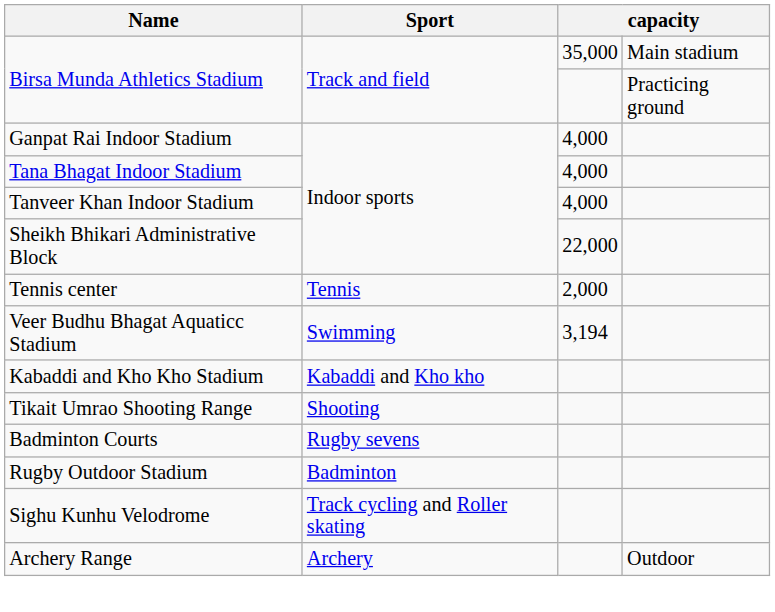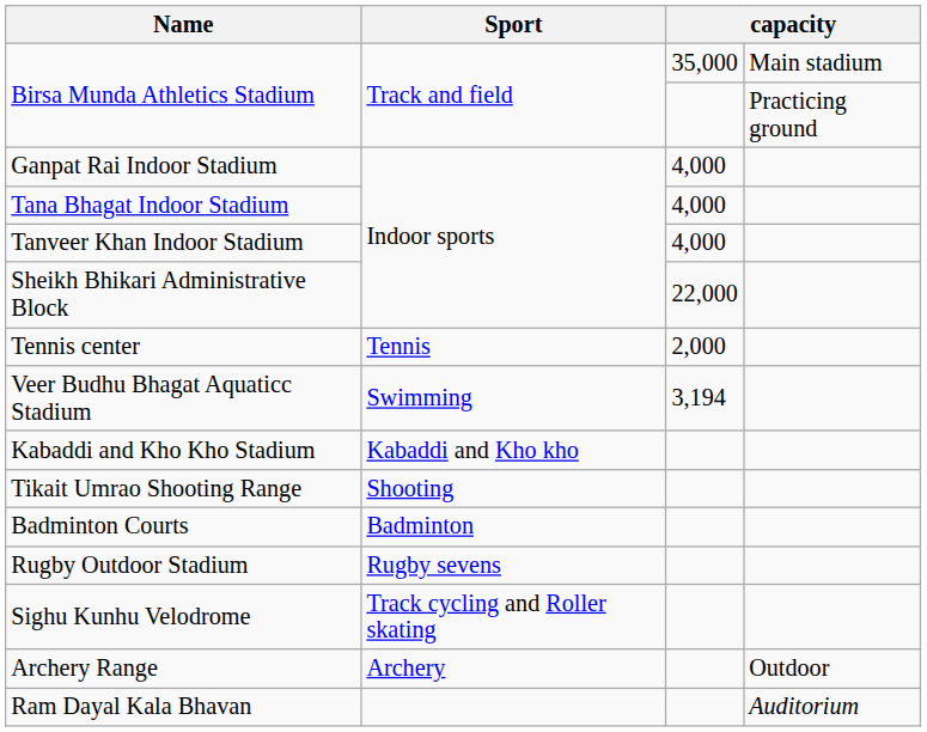Badminton Courts | Sport: Rugby sevens -> Badminton
Rugby Outdoor Stadium | Sport: Badminton -> Rugby sevens
+ row: Ram Dayal Kala Bhavan | Auditorium
